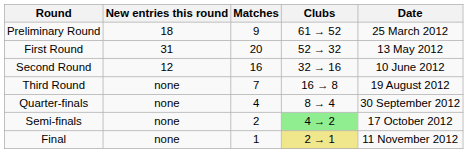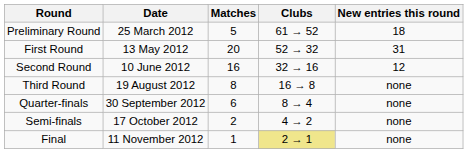columns swapped: Date <-> New entries this round
Preliminary Round | Matches: 9 -> 5
Third Round | Matches: 7 -> 8
Quarter-finals | Matches: 4 -> 6
Semi-finals | Clubs: lightgreen background -> no background
